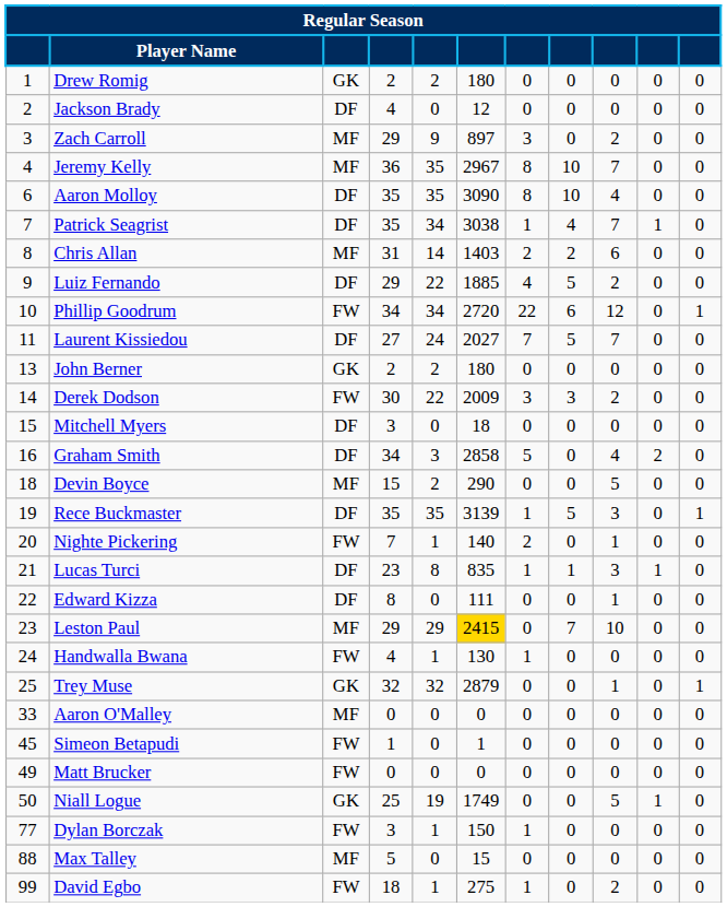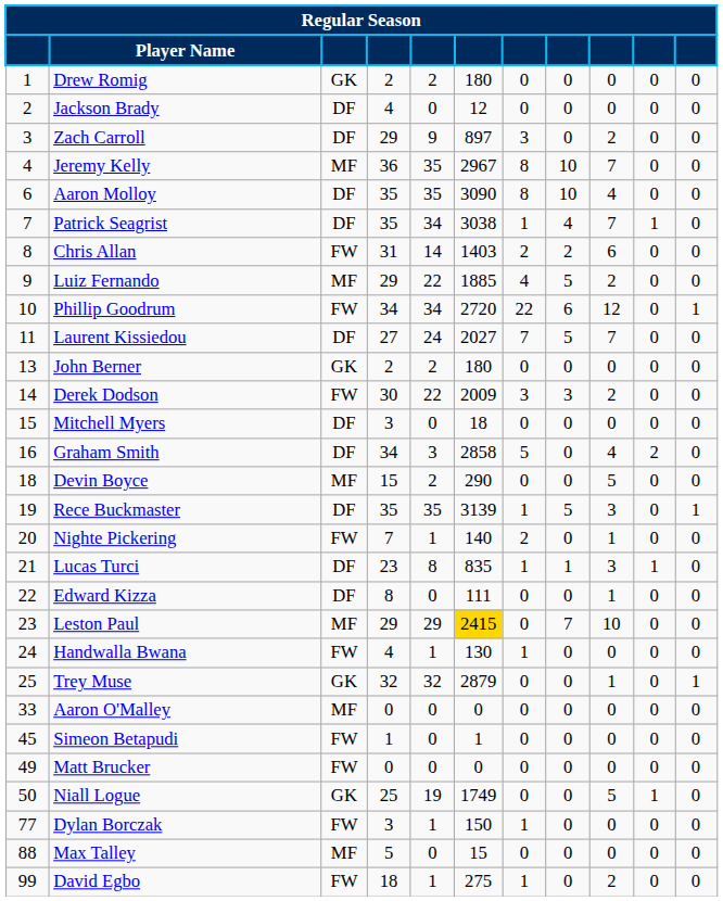Zach Carroll | column 3: MF -> DF
Chris Allan | column 3: MF -> FW
Luiz Fernando | column 3: DF -> MF
